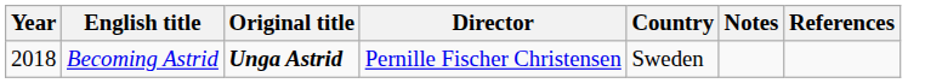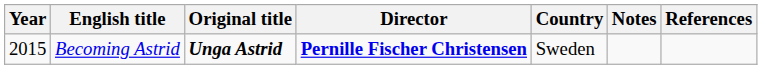Becoming Astrid | Year: 2018 -> 2015
Becoming Astrid | Director: normal -> bold
